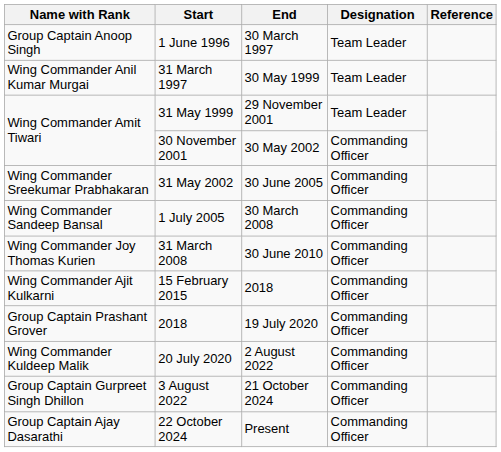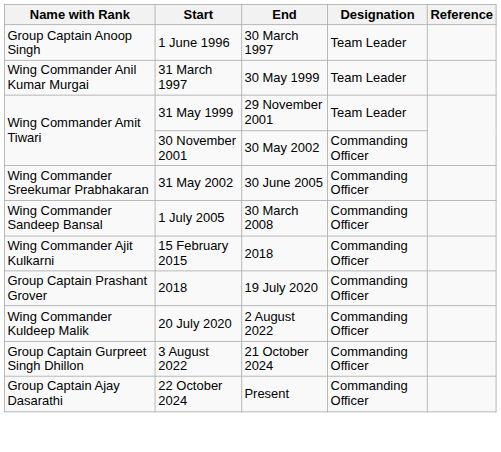- row: Wing Commander Joy Thomas Kurien | 31 March 2008 | 30 June 2010 | Commanding Officer
